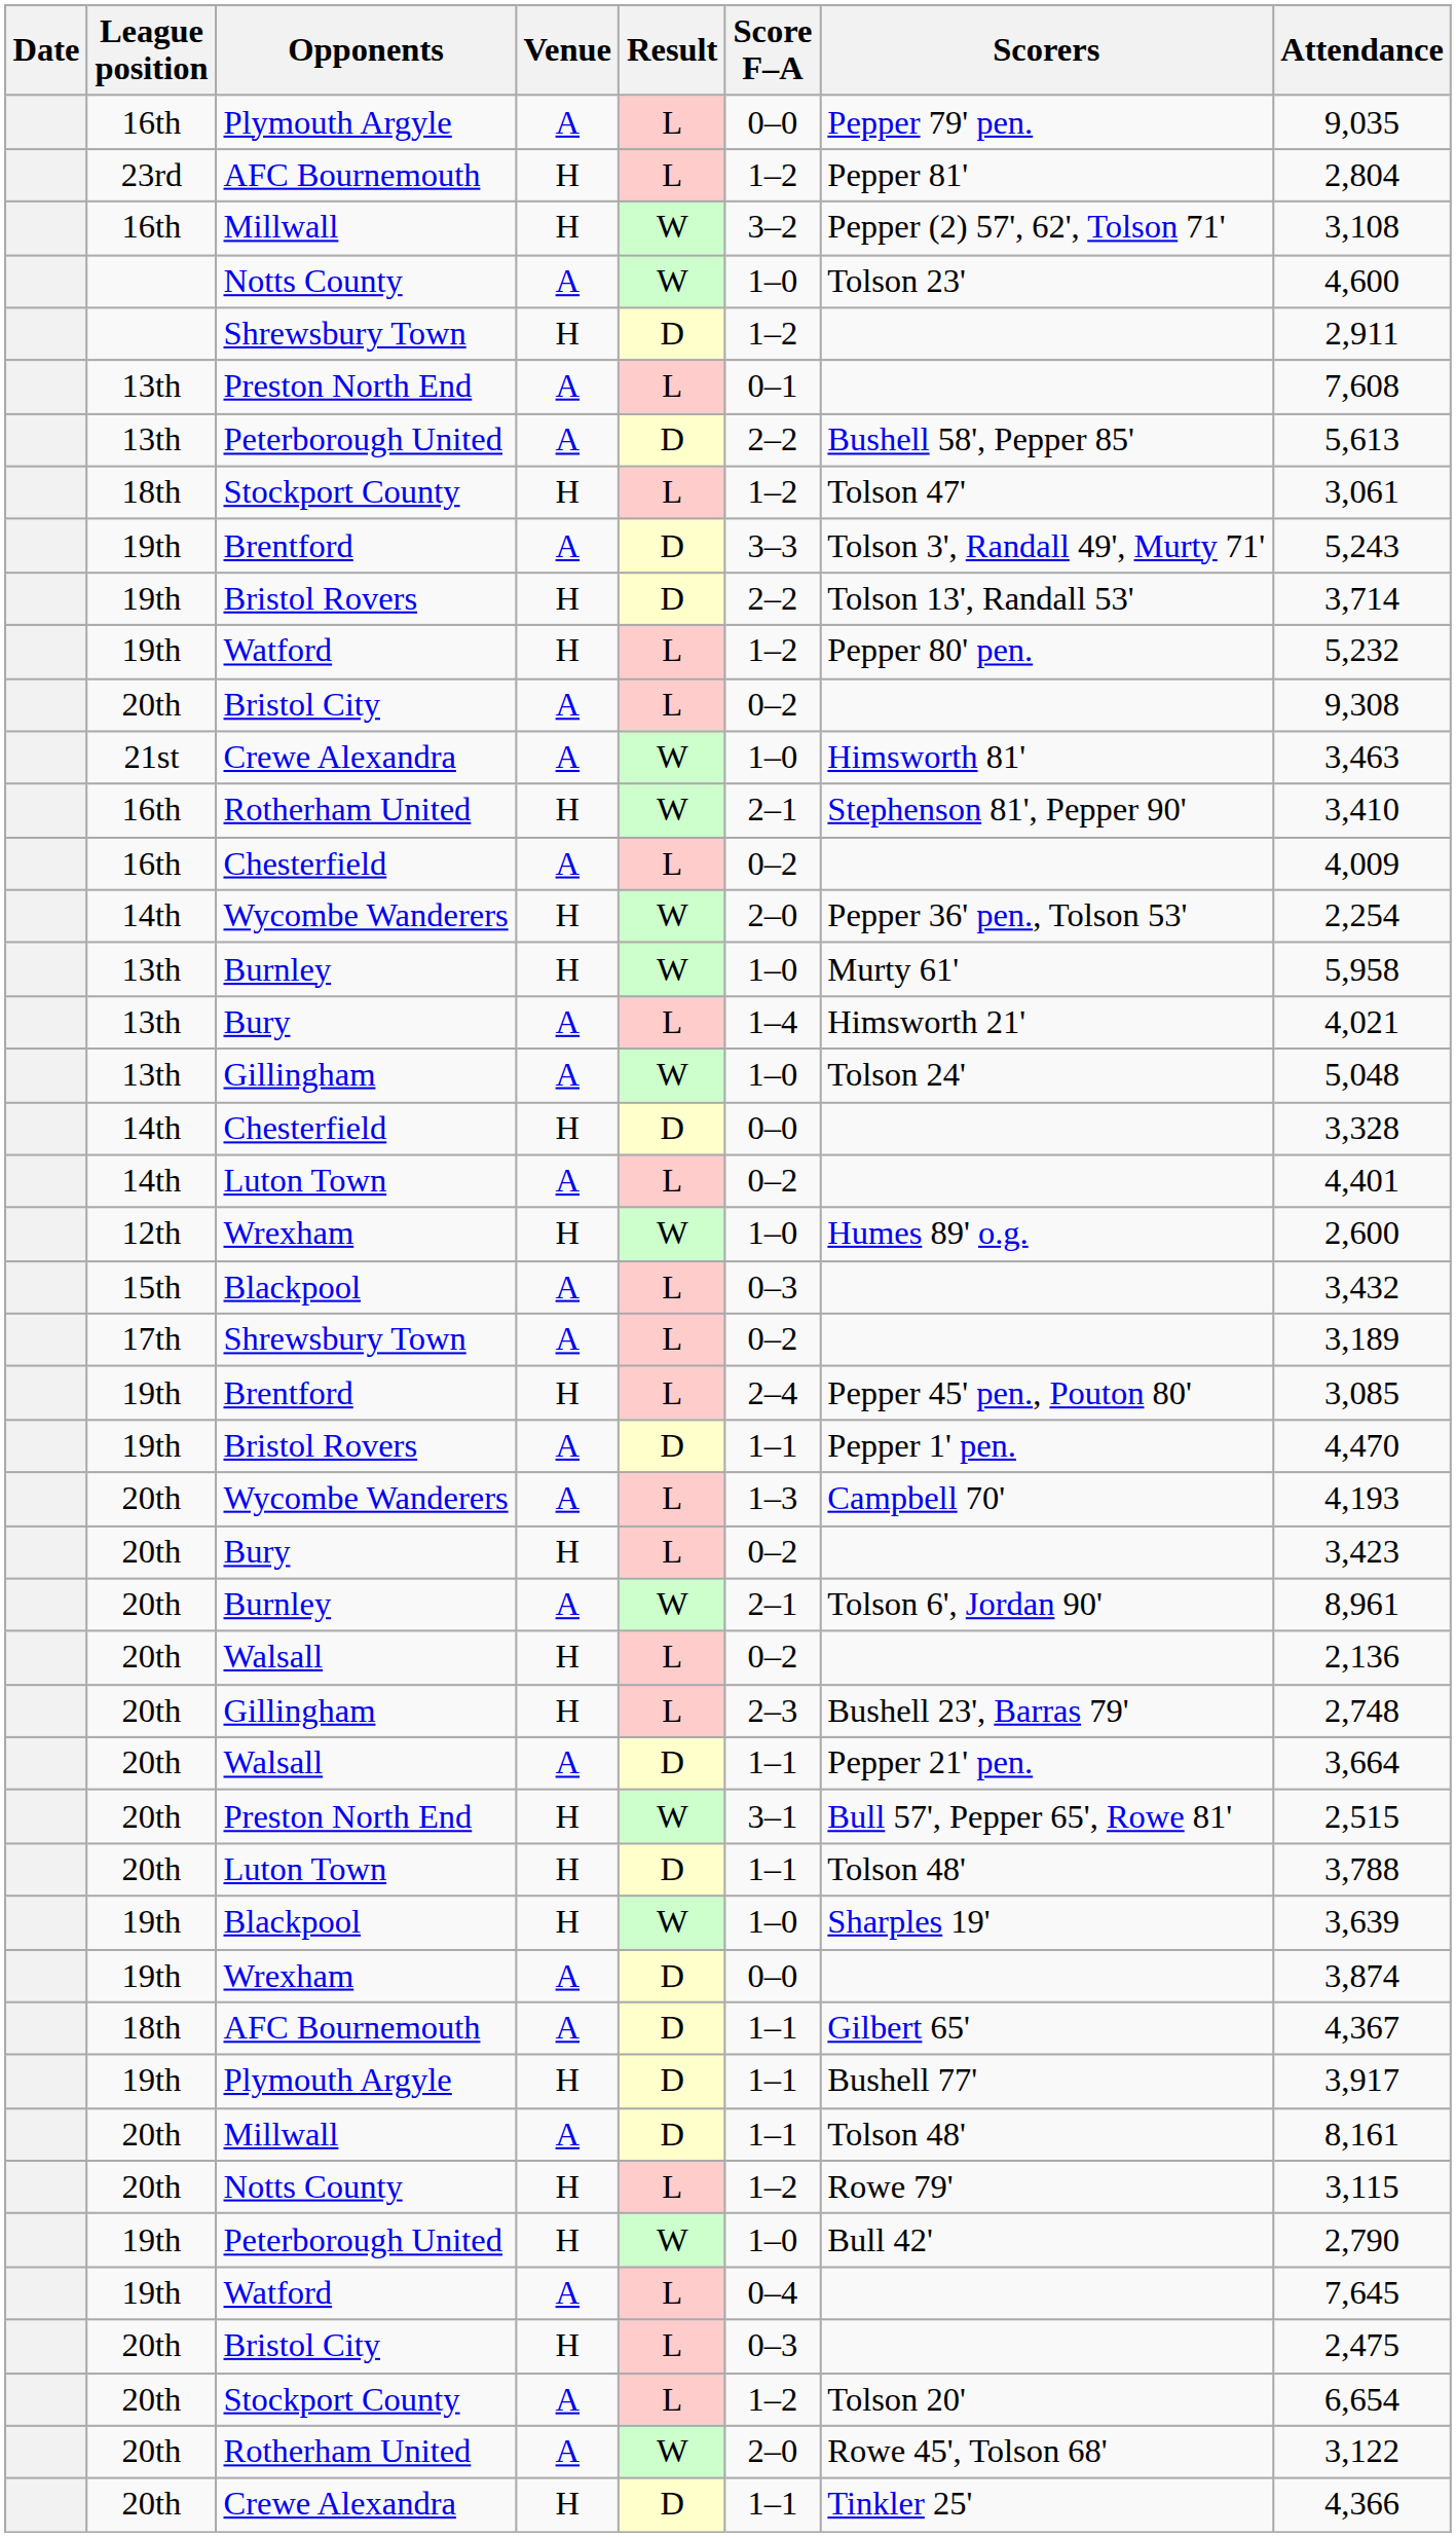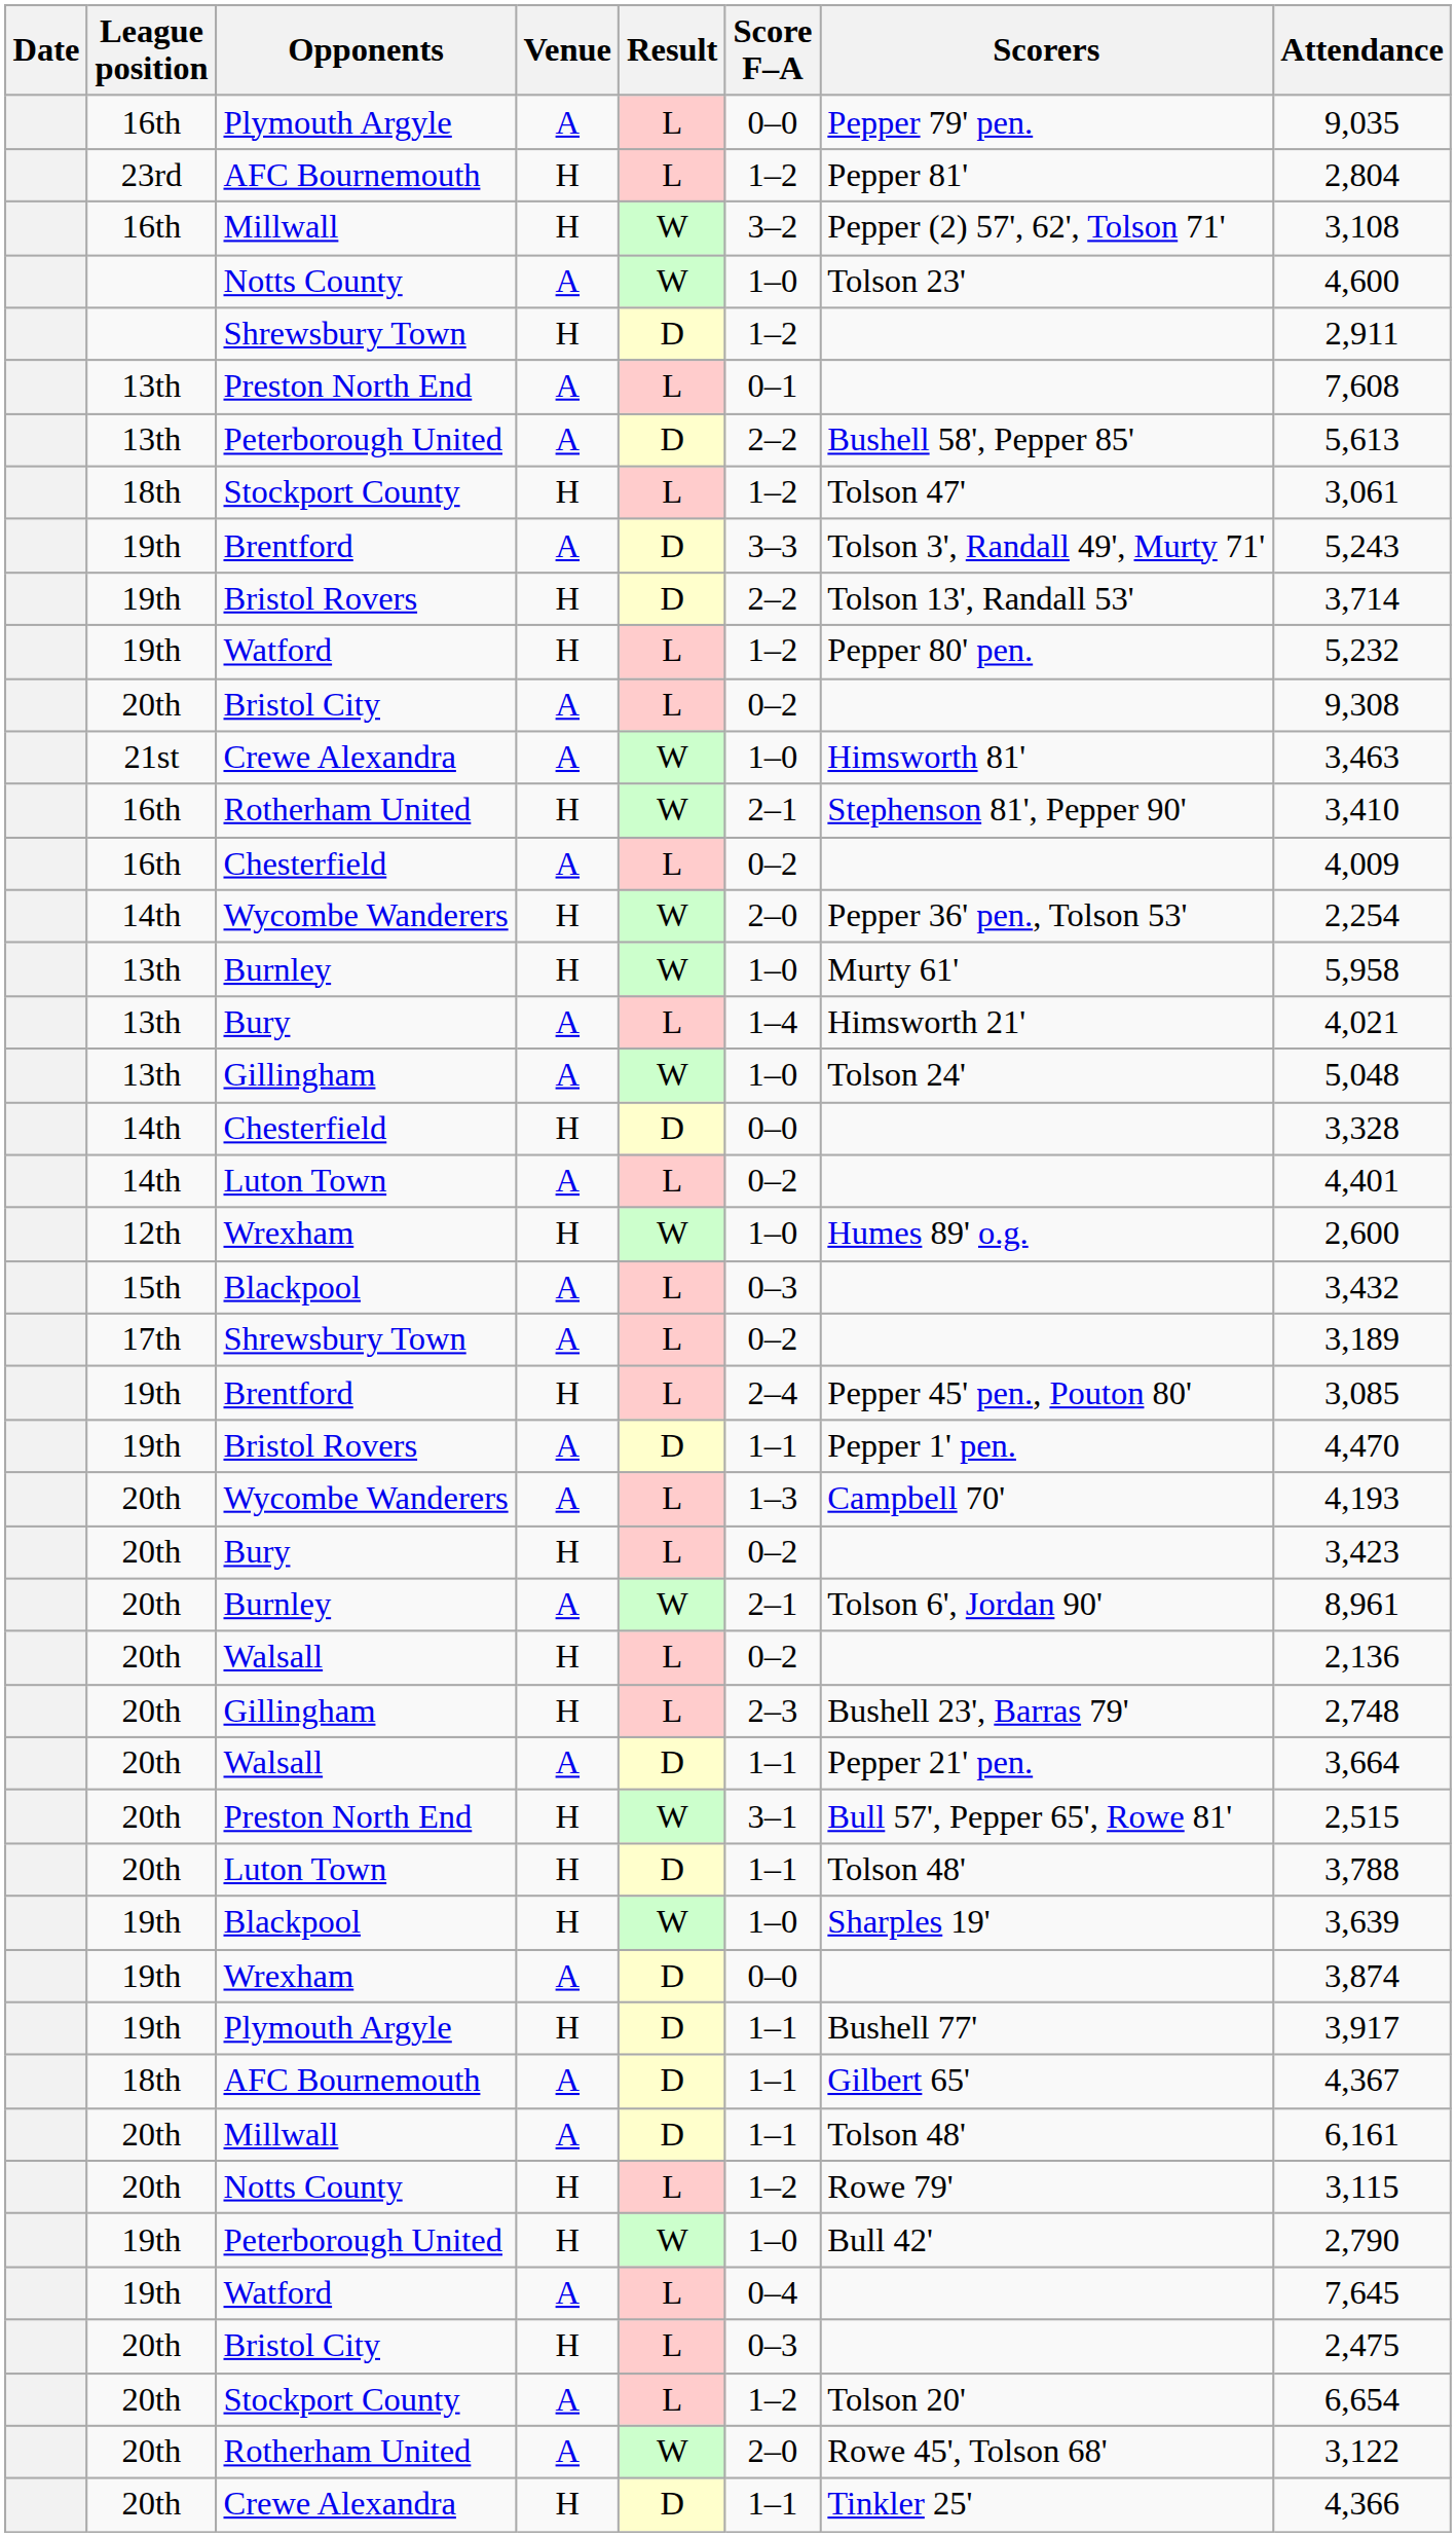rows swapped: AFC Bournemouth / A <-> Plymouth Argyle / H
Millwall / A | Attendance: 8,161 -> 6,161
